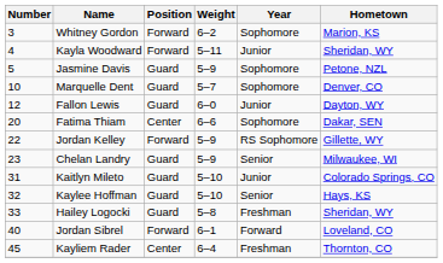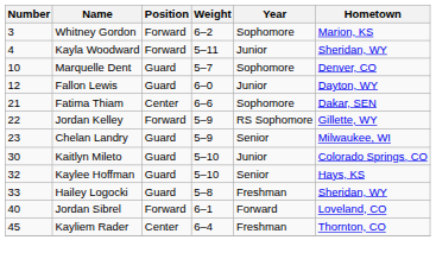- row: 5 | Jasmine Davis | Guard | 5–9 | Sophomore | Petone, NZL
Fatima Thiam | Number: 20 -> 21
Kaitlyn Mileto | Number: 31 -> 30
